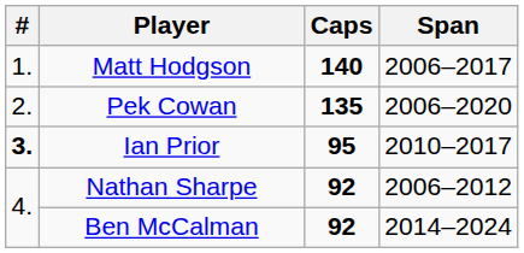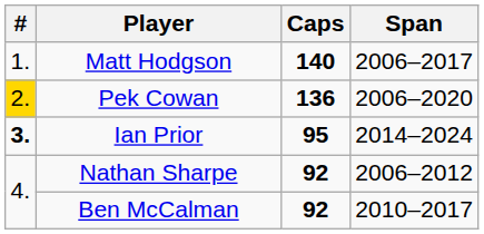Pek Cowan | #: no background -> gold background
Pek Cowan | Caps: 135 -> 136
Ian Prior | Span: 2010–2017 -> 2014–2024
Ben McCalman | Span: 2014–2024 -> 2010–2017
